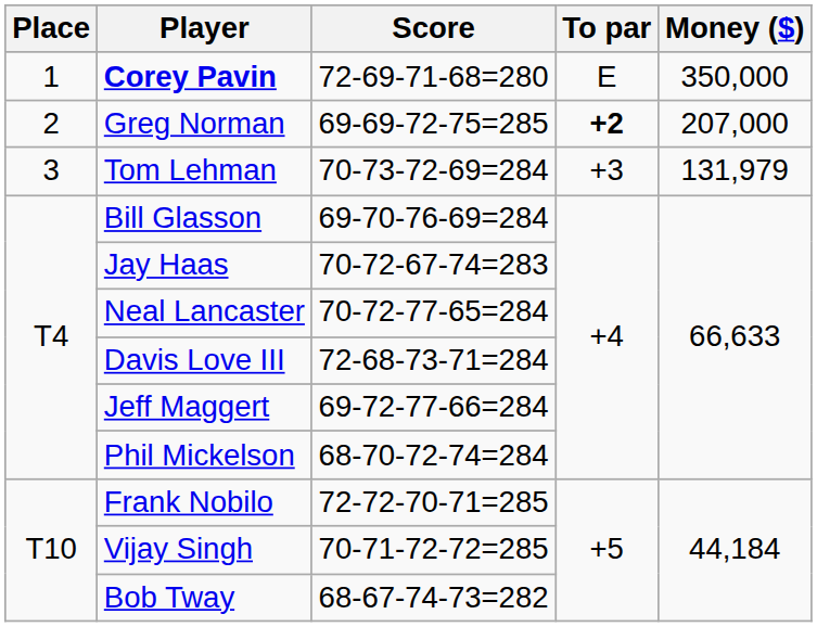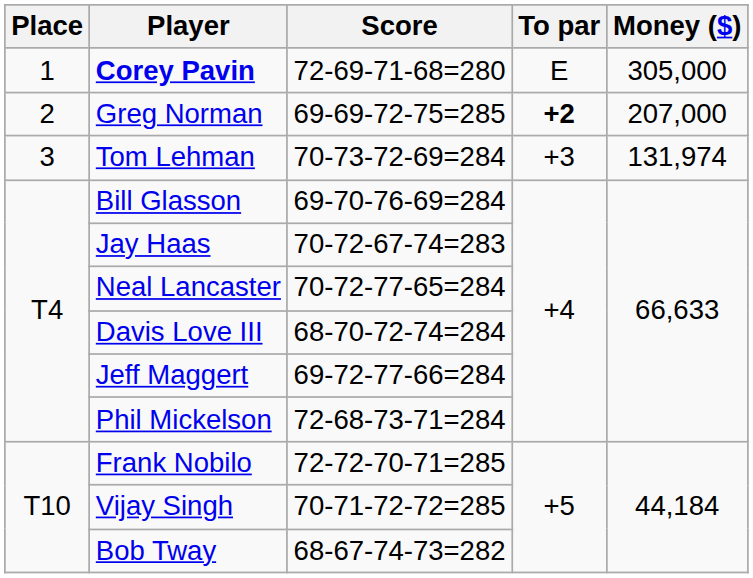Corey Pavin | Money ($): 350,000 -> 305,000
Tom Lehman | Money ($): 131,979 -> 131,974
Davis Love III | Score: 72-68-73-71=284 -> 68-70-72-74=284
Phil Mickelson | Score: 68-70-72-74=284 -> 72-68-73-71=284
